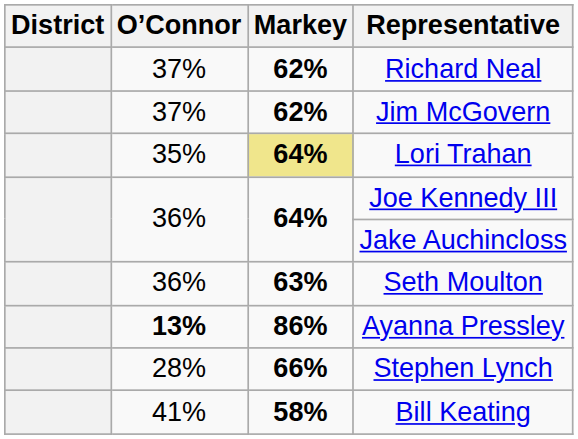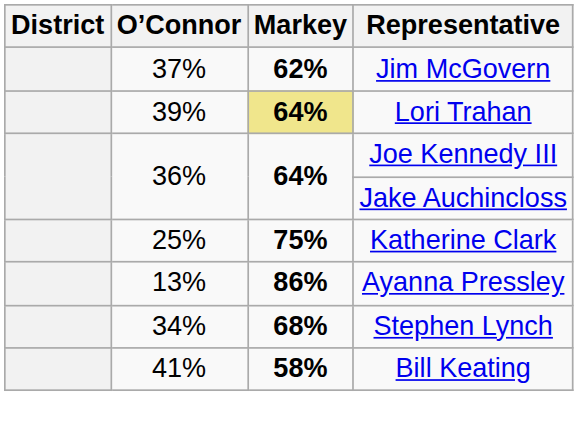- row: 37% | 62% | Richard Neal
Lori Trahan | O’Connor: 35% -> 39%
+ row: 25% | 75% | Katherine Clark
- row: 36% | 63% | Seth Moulton
Ayanna Pressley | O’Connor: bold -> normal
Stephen Lynch | O’Connor: 28% -> 34%
Stephen Lynch | Markey: 66% -> 68%
